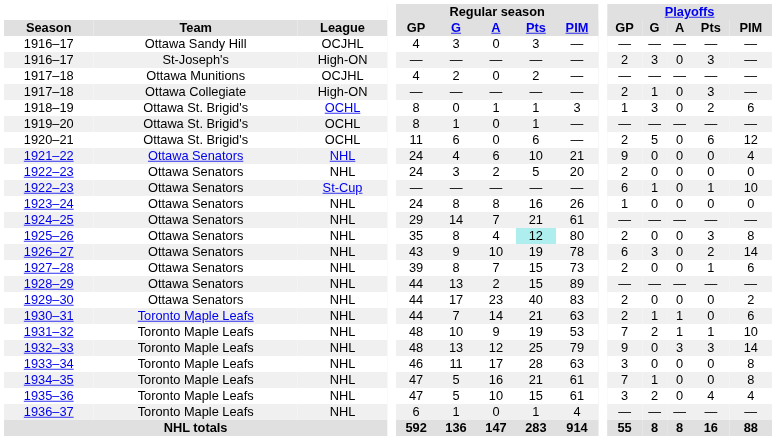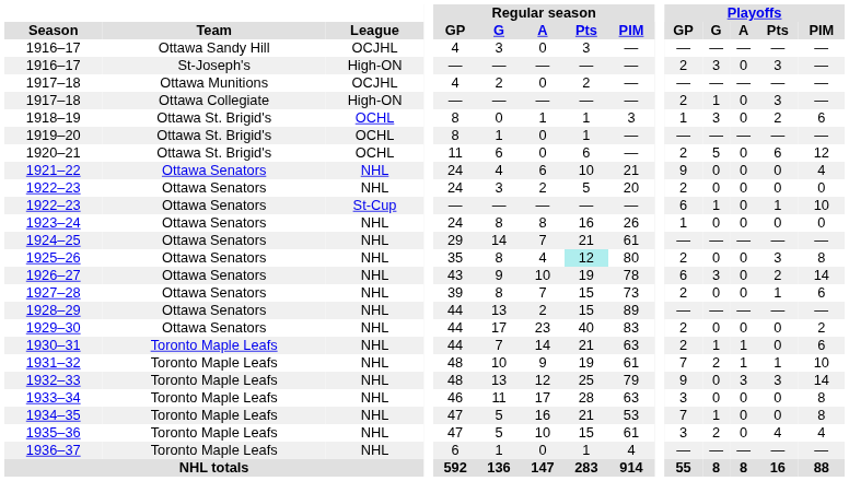1931–32 | Regular season / PIM: 53 -> 61
1934–35 | Regular season / PIM: 61 -> 53
